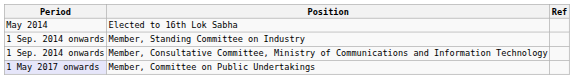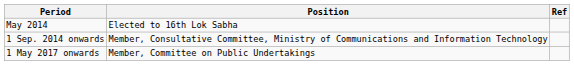- row: 1 Sep. 2014 onwards | Member, Standing Committee on Industry
Member, Committee on Public Undertakings | Period: lavender background -> no background
